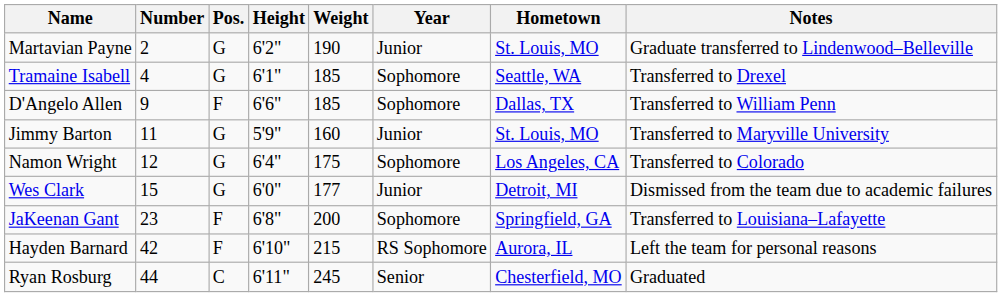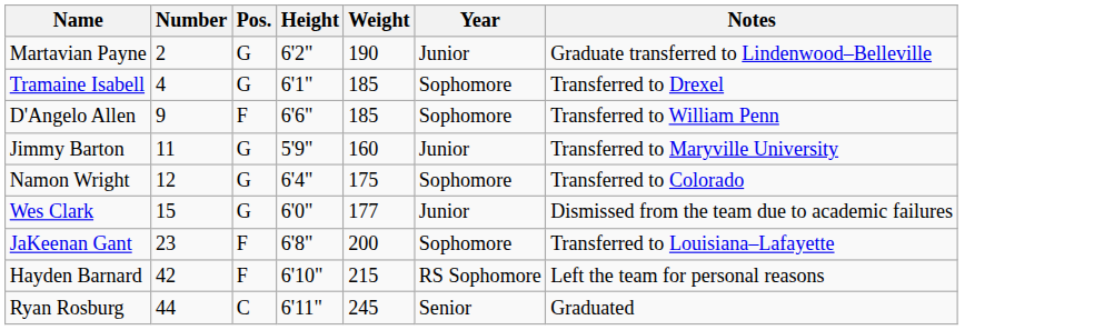- column: Hometown | St. Louis, MO | Seattle, WA | Dallas, TX | St. Louis, MO | Los Angeles, CA | Detroit, MI | Springfield, GA | Aurora, IL | Chesterfield, MO
